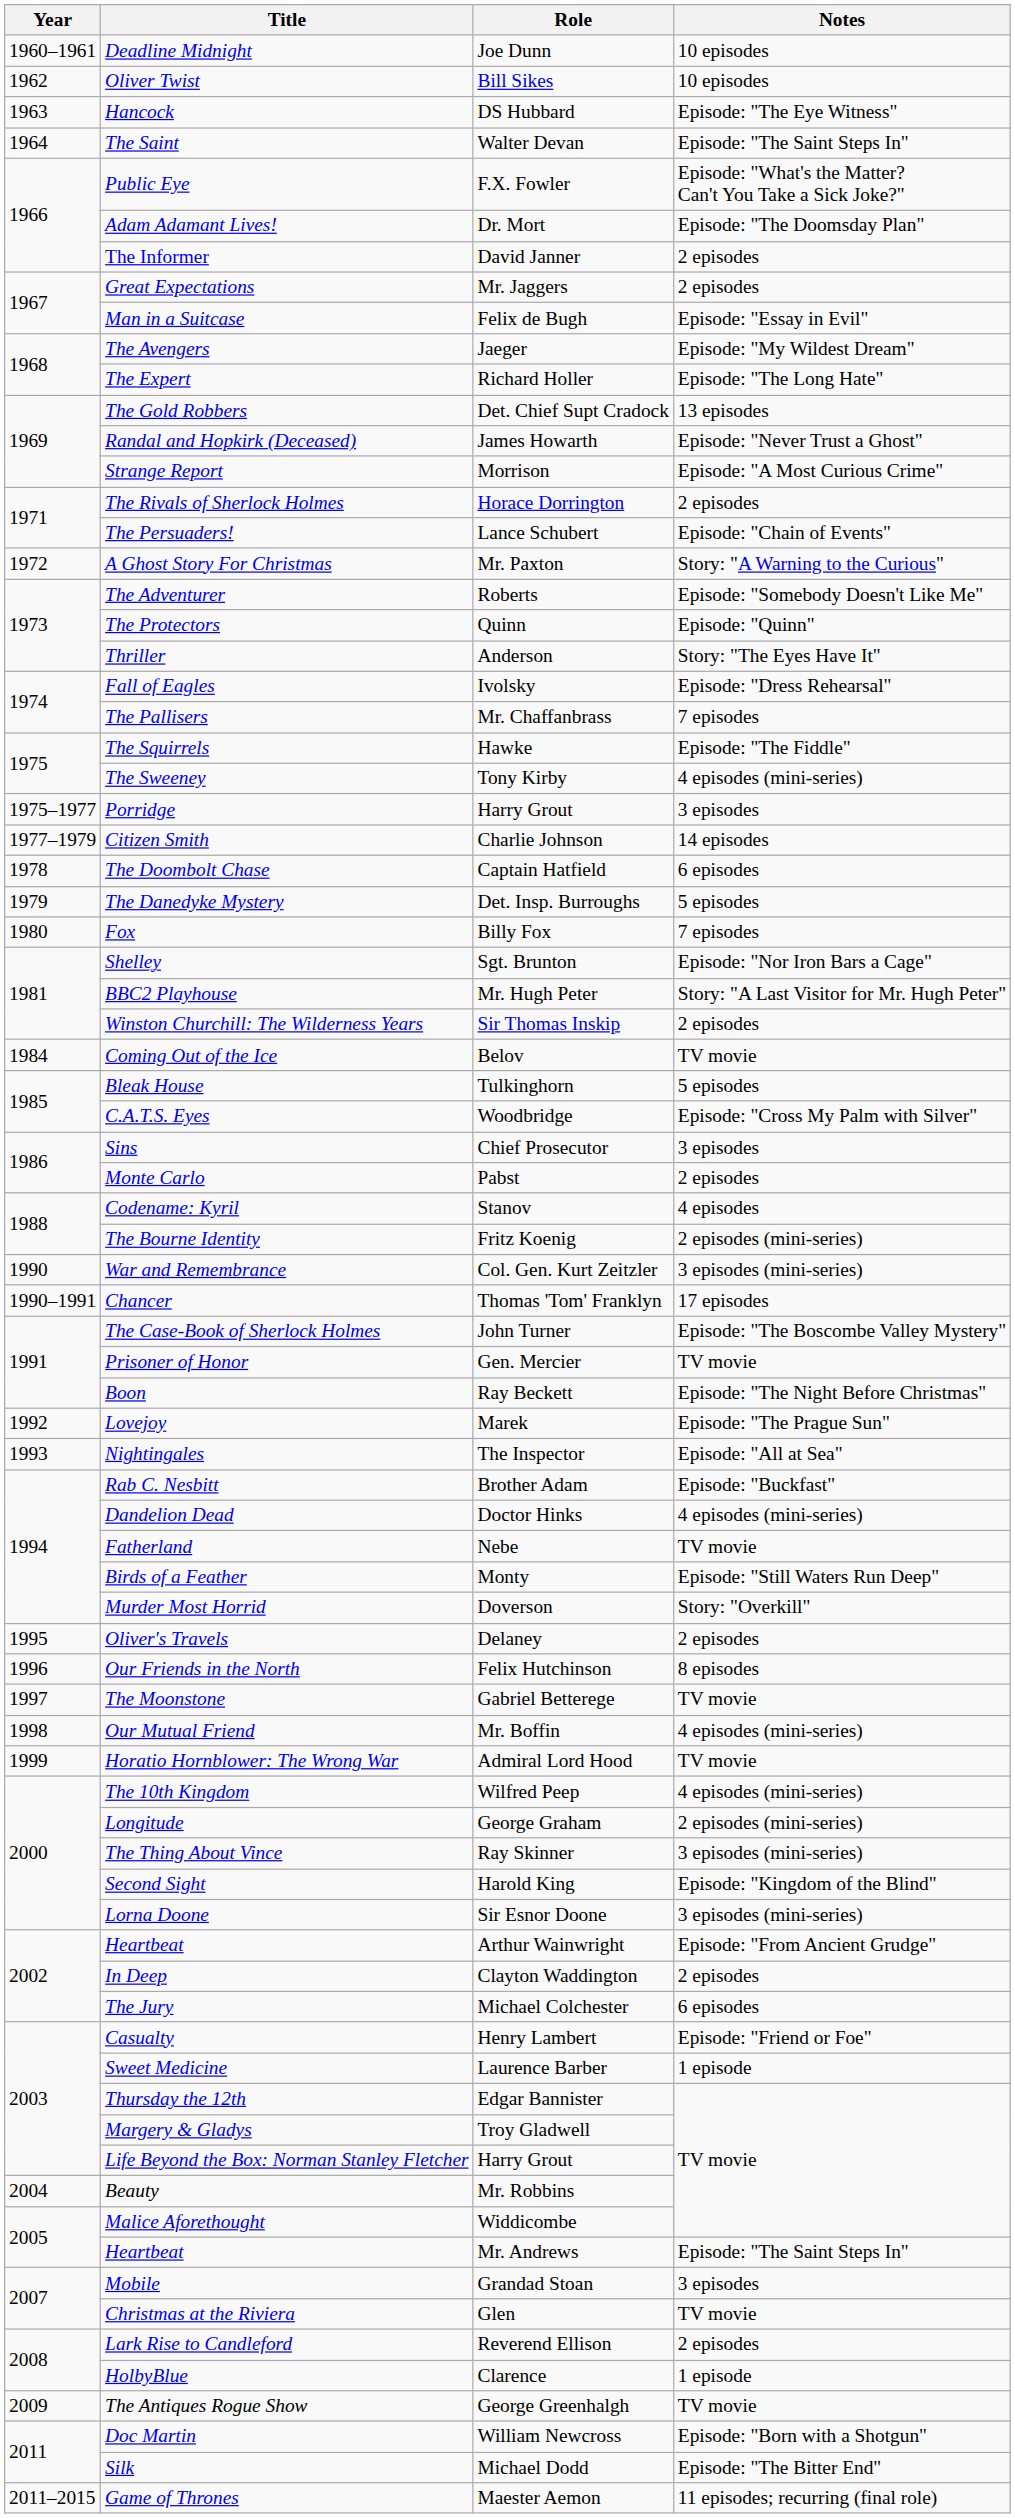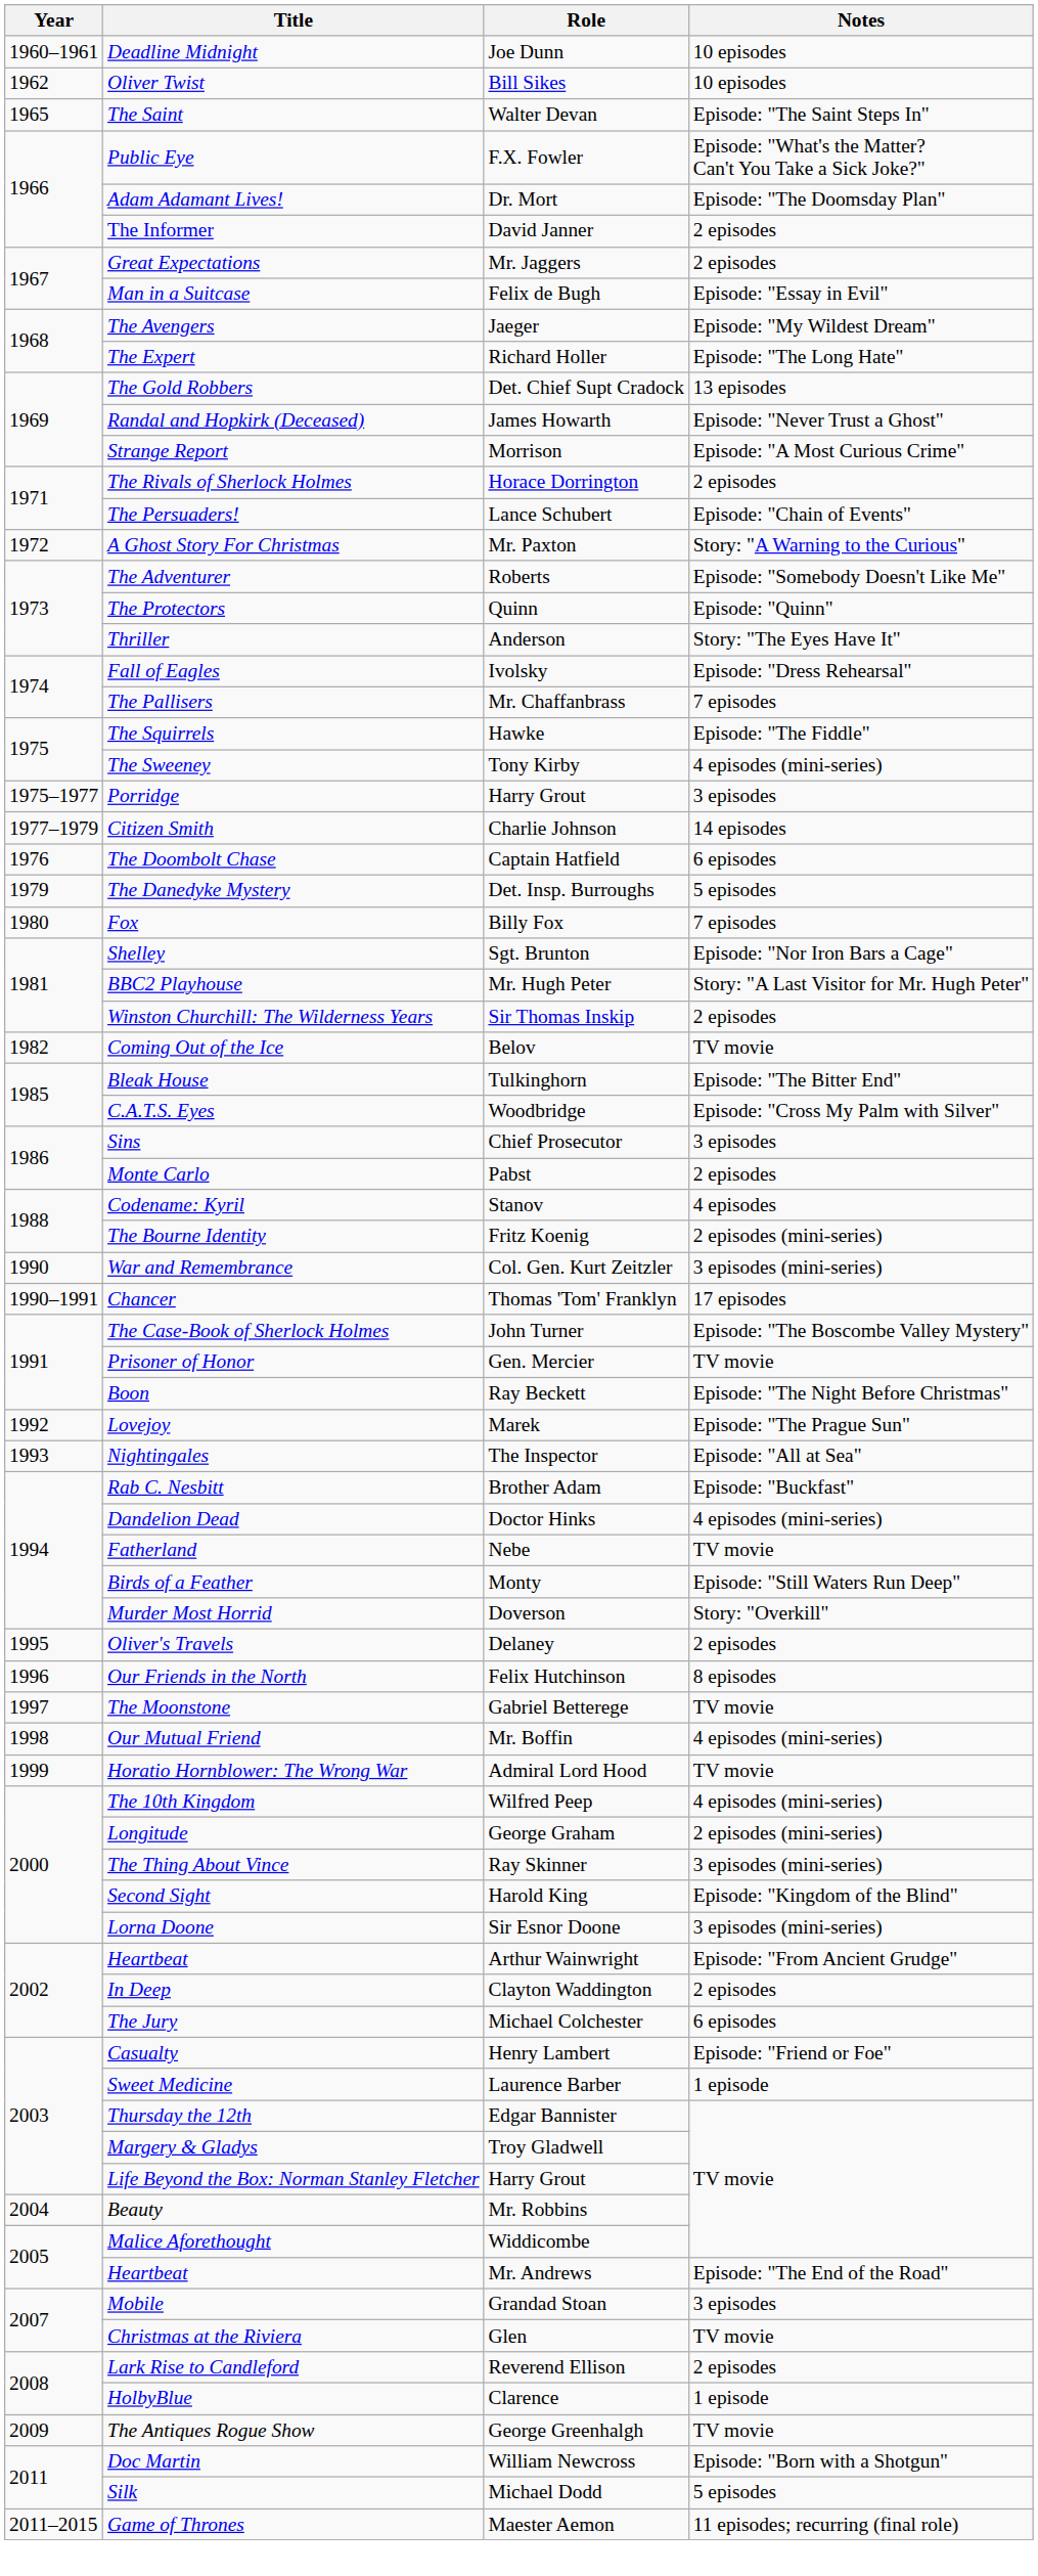- row: 1963 | Hancock | DS Hubbard | Episode: "The Eye Witness"
The Saint | Year: 1964 -> 1965
The Doombolt Chase | Year: 1978 -> 1976
Coming Out of the Ice | Year: 1984 -> 1982
Bleak House | Notes: 5 episodes -> Episode: "The Bitter End"
Heartbeat / Mr. Andrews | Notes: Episode: "The Saint Steps In" -> Episode: "The End of the Road"
Silk | Notes: Episode: "The Bitter End" -> 5 episodes
